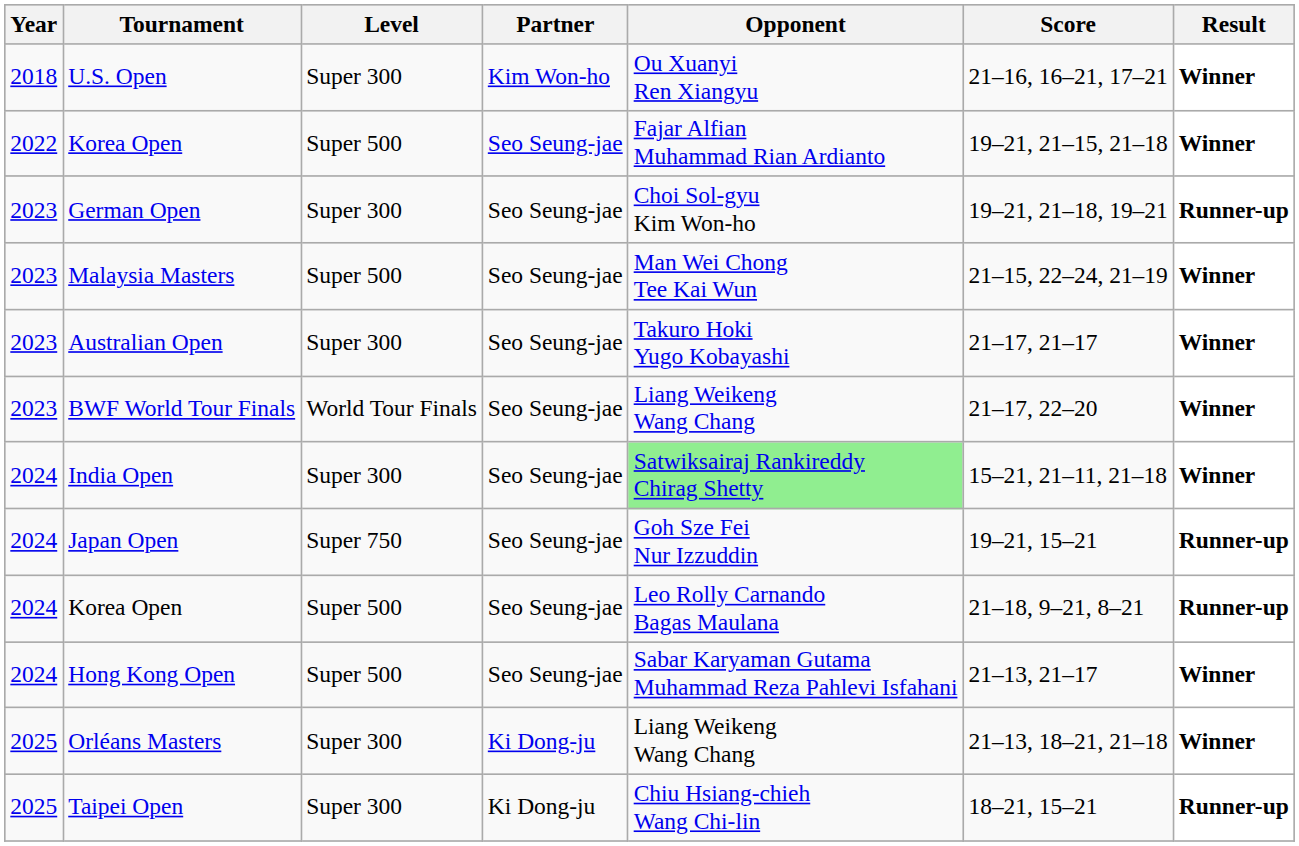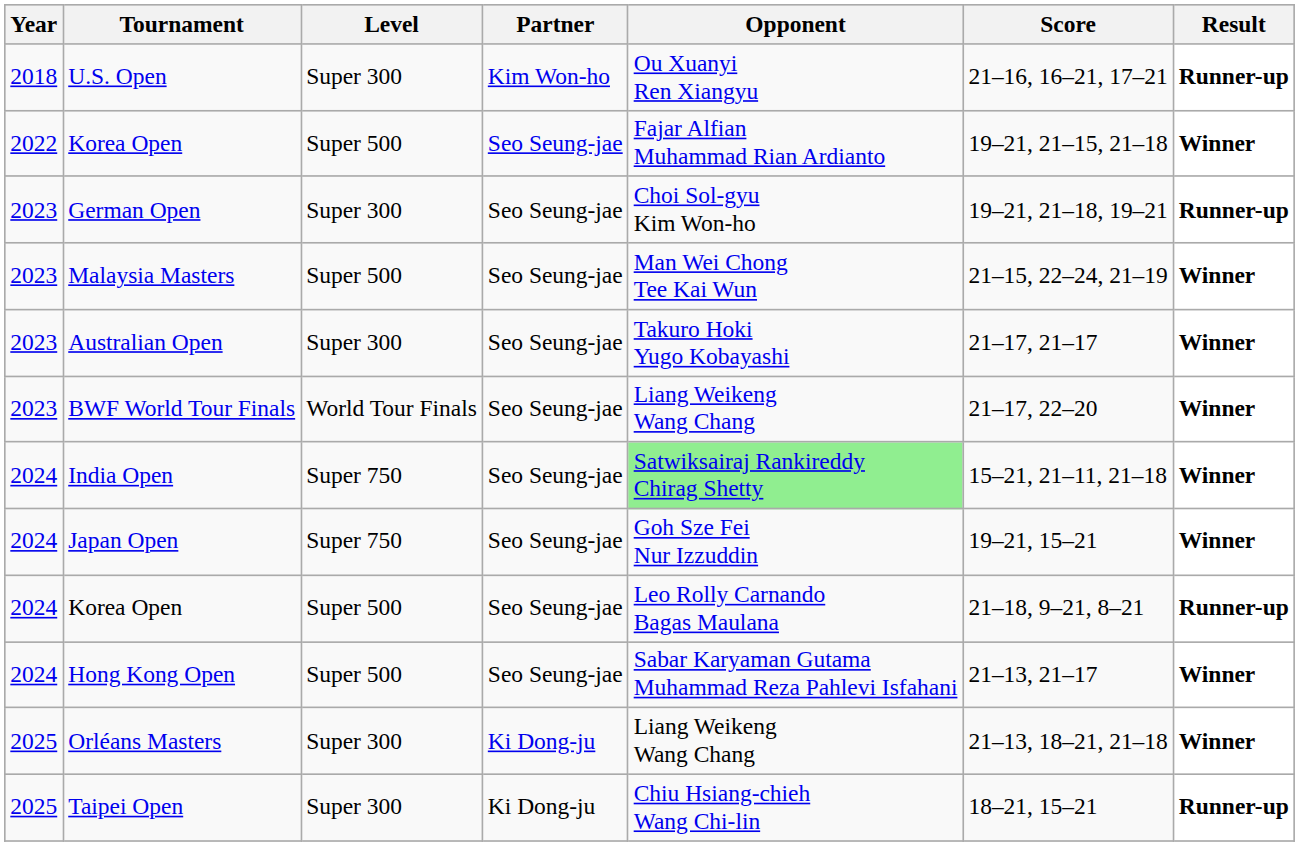U.S. Open | Result: Winner -> Runner-up
India Open | Level: Super 300 -> Super 750
Japan Open | Result: Runner-up -> Winner
